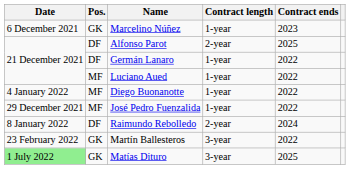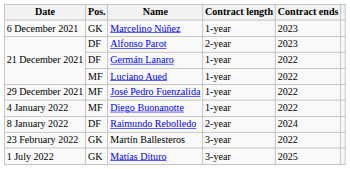Alfonso Parot | Contract ends: 2025 -> 2023
rows swapped: José Pedro Fuenzalida <-> Diego Buonanotte
Matías Dituro | Date: lightgreen background -> no background
